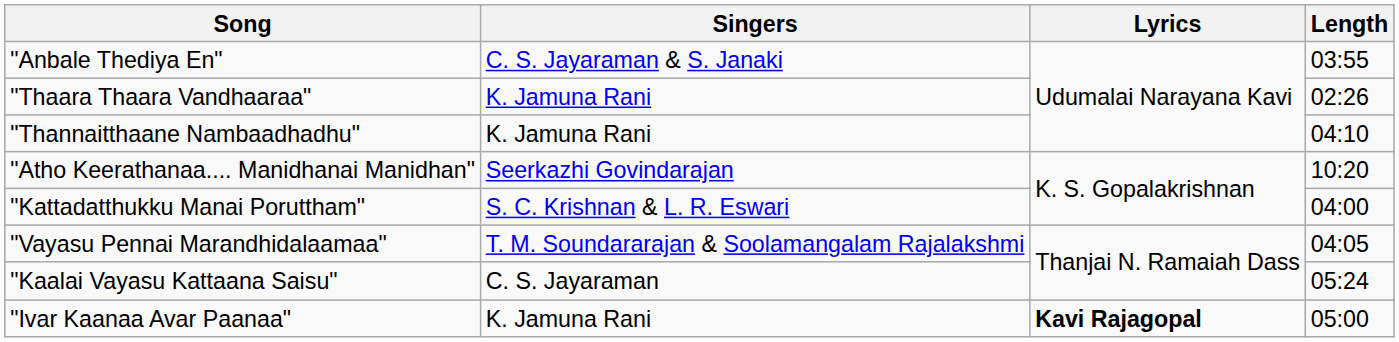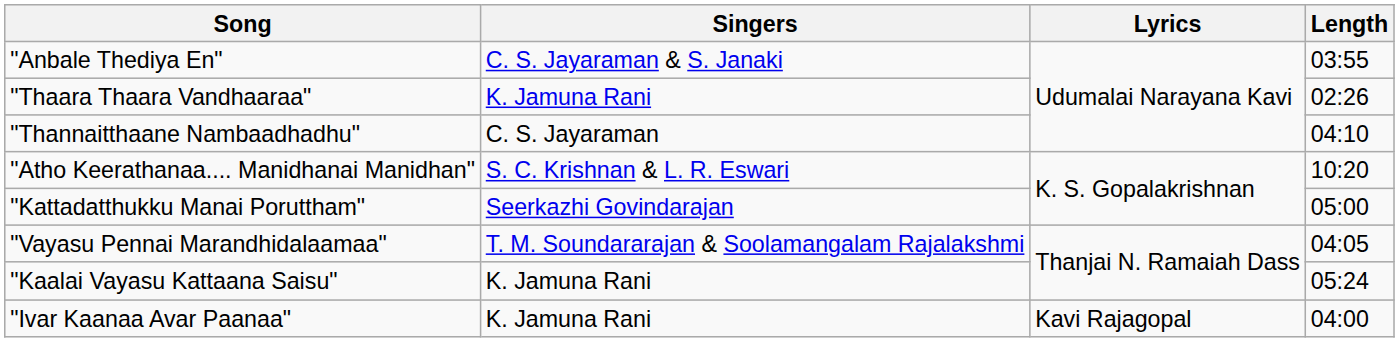"Thannaitthaane Nambaadhadhu" | Singers: K. Jamuna Rani -> C. S. Jayaraman
"Atho Keerathanaa.... Manidhanai Manidhan" | Singers: Seerkazhi Govindarajan -> S. C. Krishnan & L. R. Eswari
"Kattadatthukku Manai Poruttham" | Singers: S. C. Krishnan & L. R. Eswari -> Seerkazhi Govindarajan
"Kattadatthukku Manai Poruttham" | Length: 04:00 -> 05:00
"Kaalai Vayasu Kattaana Saisu" | Singers: C. S. Jayaraman -> K. Jamuna Rani
"Ivar Kaanaa Avar Paanaa" | Lyrics: bold -> normal
"Ivar Kaanaa Avar Paanaa" | Length: 05:00 -> 04:00
